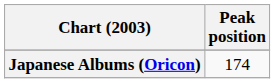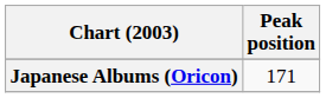Japanese Albums (Oricon) | Peak position: 174 -> 171
